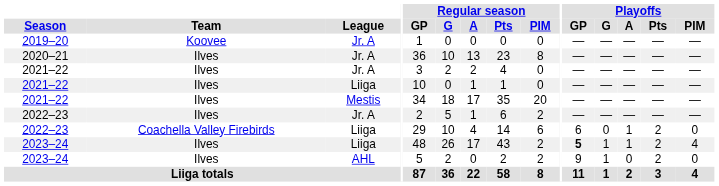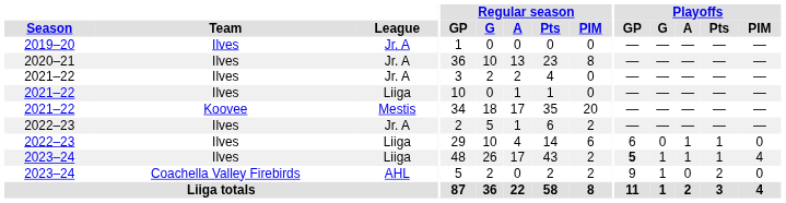2019–20 | Team: Koovee -> Ilves
2021–22 / Mestis | Team: Ilves -> Koovee
2022–23 / Liiga | Team: Coachella Valley Firebirds -> Ilves
2022–23 / Liiga | Playoffs / Pts: 2 -> 1
2023–24 / Liiga | Playoffs / Pts: 2 -> 1
2023–24 / AHL | Team: Ilves -> Coachella Valley Firebirds
